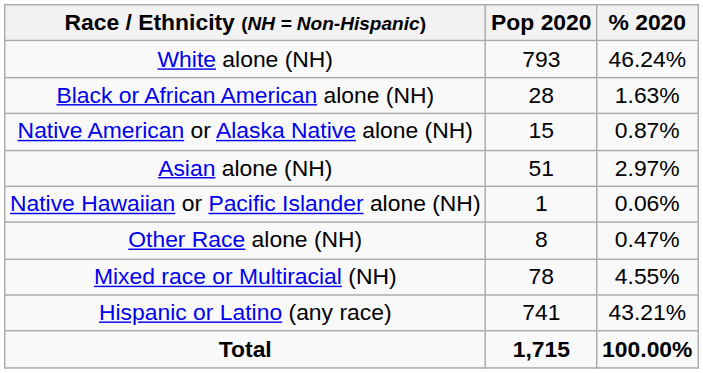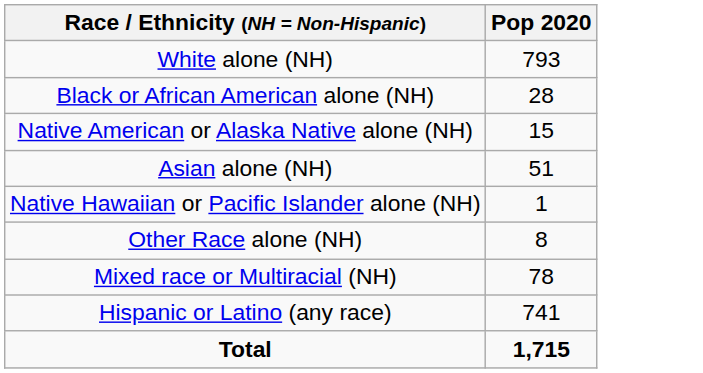- column: % 2020 | 46.24% | 1.63% | 0.87% | 2.97% | 0.06% | 0.47% | 4.55% | 43.21% | 100.00%
